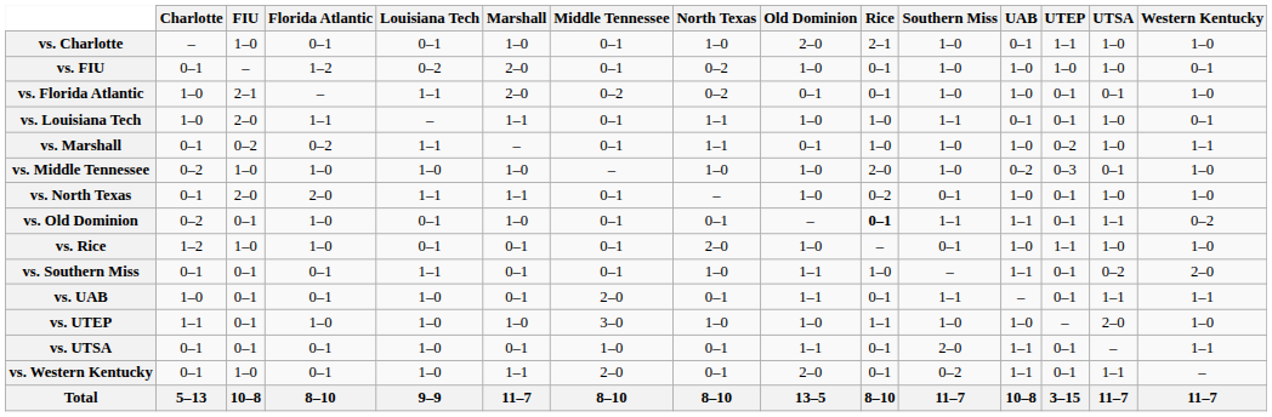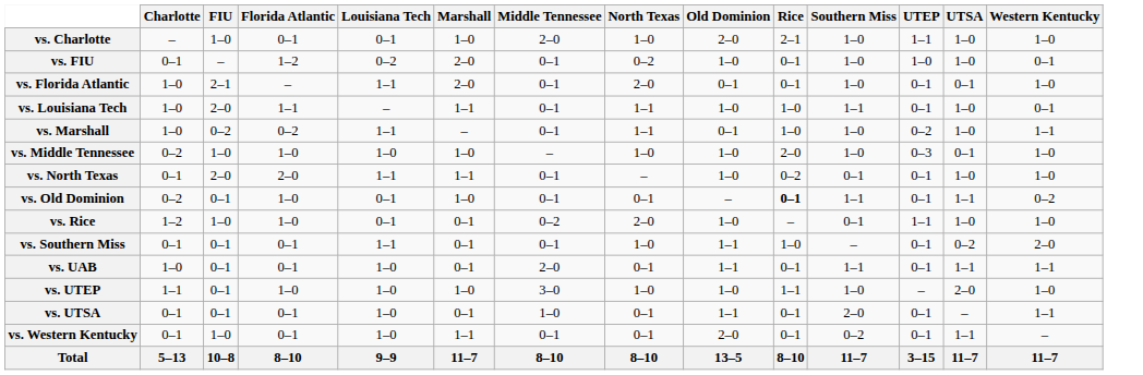- column: UAB | 0–1 | 1–0 | 1–0 | 0–1 | 1–0 | 0–2 | 1–0 | 1–1 | 1–0 | 1–1 | – | 1–0 | 1–1 | 1–1 | 10–8
vs. Charlotte | Middle Tennessee: 0–1 -> 2–0
vs. Florida Atlantic | Middle Tennessee: 0–2 -> 0–1
vs. Florida Atlantic | North Texas: 0–2 -> 2–0
vs. Marshall | Charlotte: 0–1 -> 1–0
vs. Rice | Middle Tennessee: 0–1 -> 0–2
vs. Western Kentucky | Middle Tennessee: 2–0 -> 0–1
